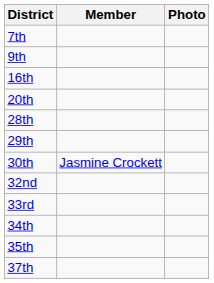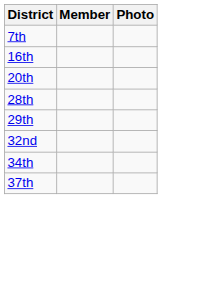- row: 9th
- row: 30th | Jasmine Crockett
- row: 33rd
- row: 35th
